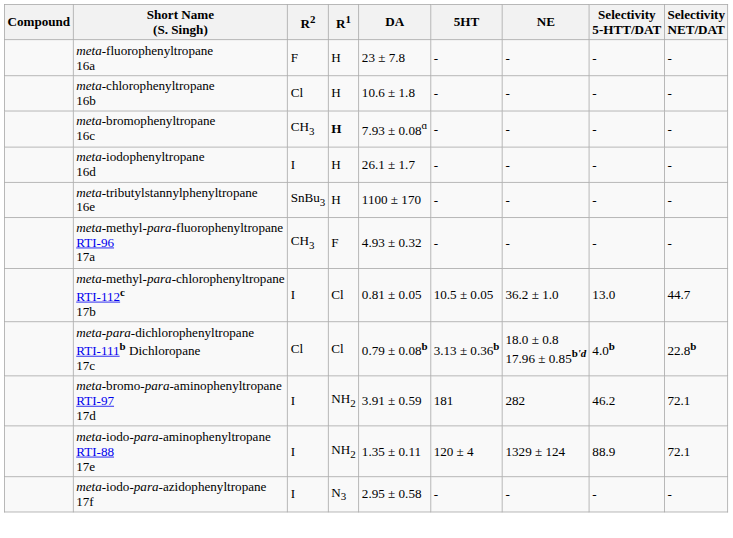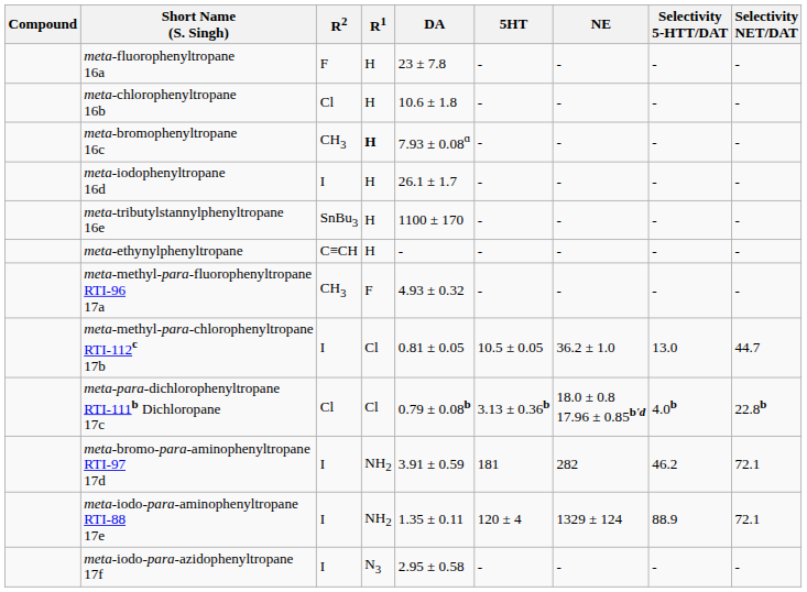+ row: meta-ethynylphenyltropane | C≡CH | H | - | - | - | - | -
